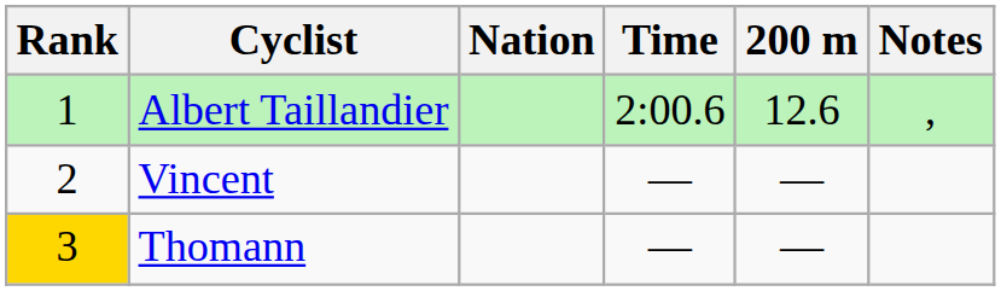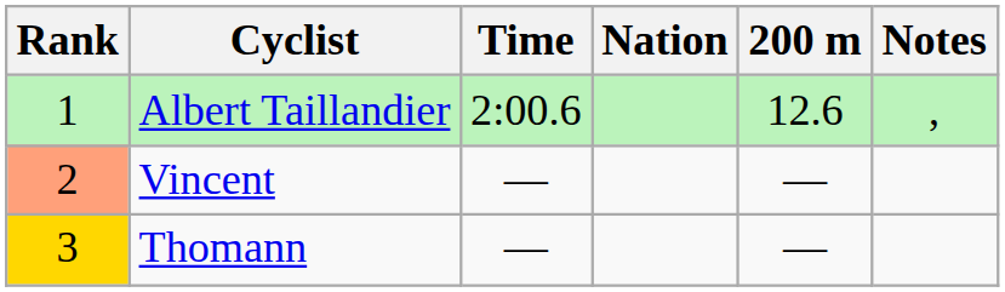columns swapped: Nation <-> Time
Vincent | Rank: no background -> lightsalmon background
